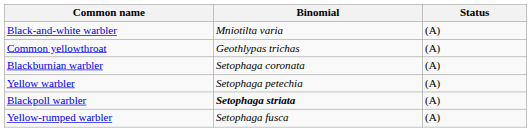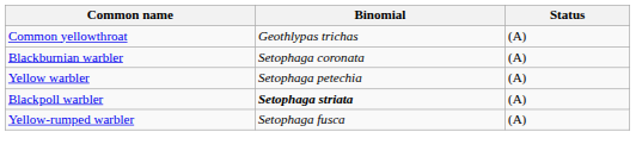- row: Black-and-white warbler | Mniotilta varia | (A)
